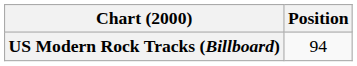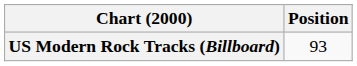US Modern Rock Tracks (Billboard) | Position: 94 -> 93
